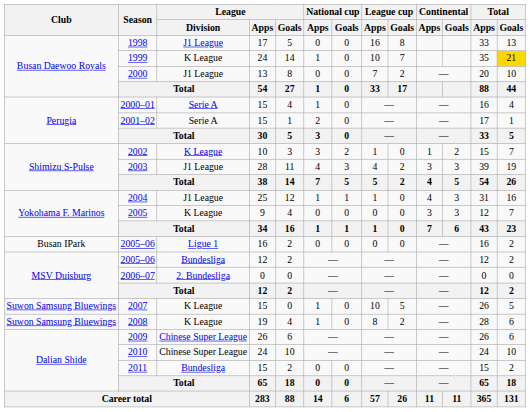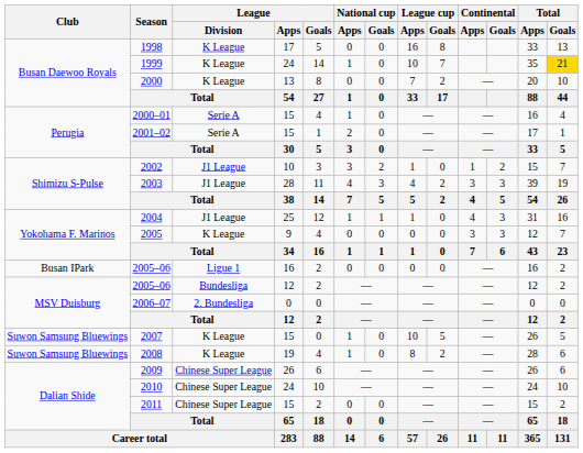1998 | League / Division: J1 League -> K League
2000 | League / Division: J1 League -> K League
2002 | League / Division: K League -> J1 League
2011 | League / Division: Bundesliga -> Chinese Super League
